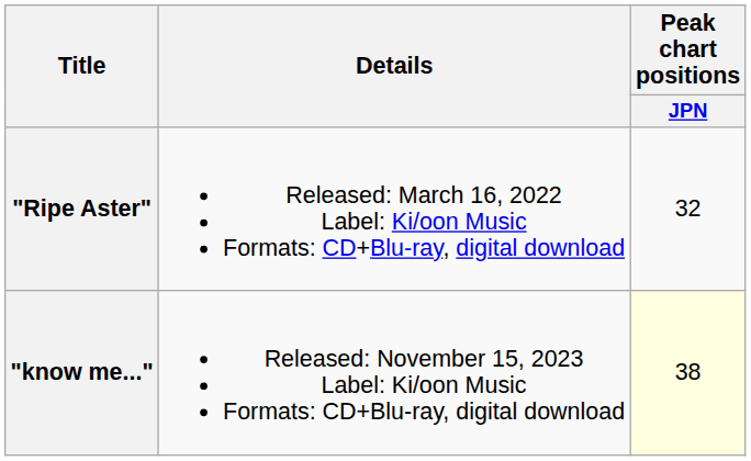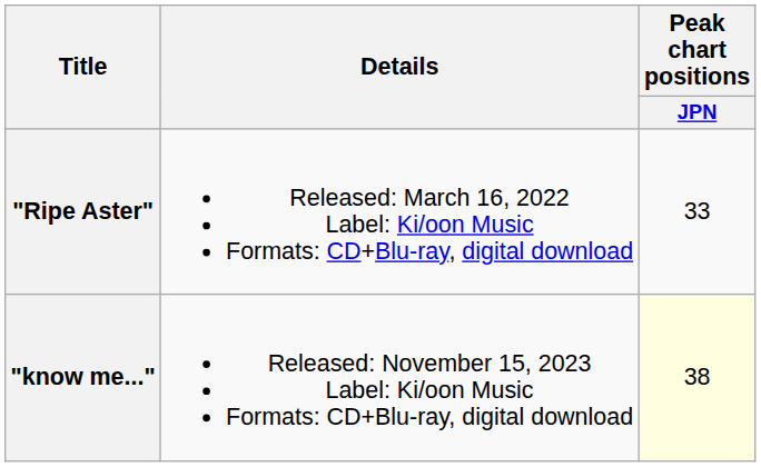"Ripe Aster" | Peak chart positions / JPN: 32 -> 33
